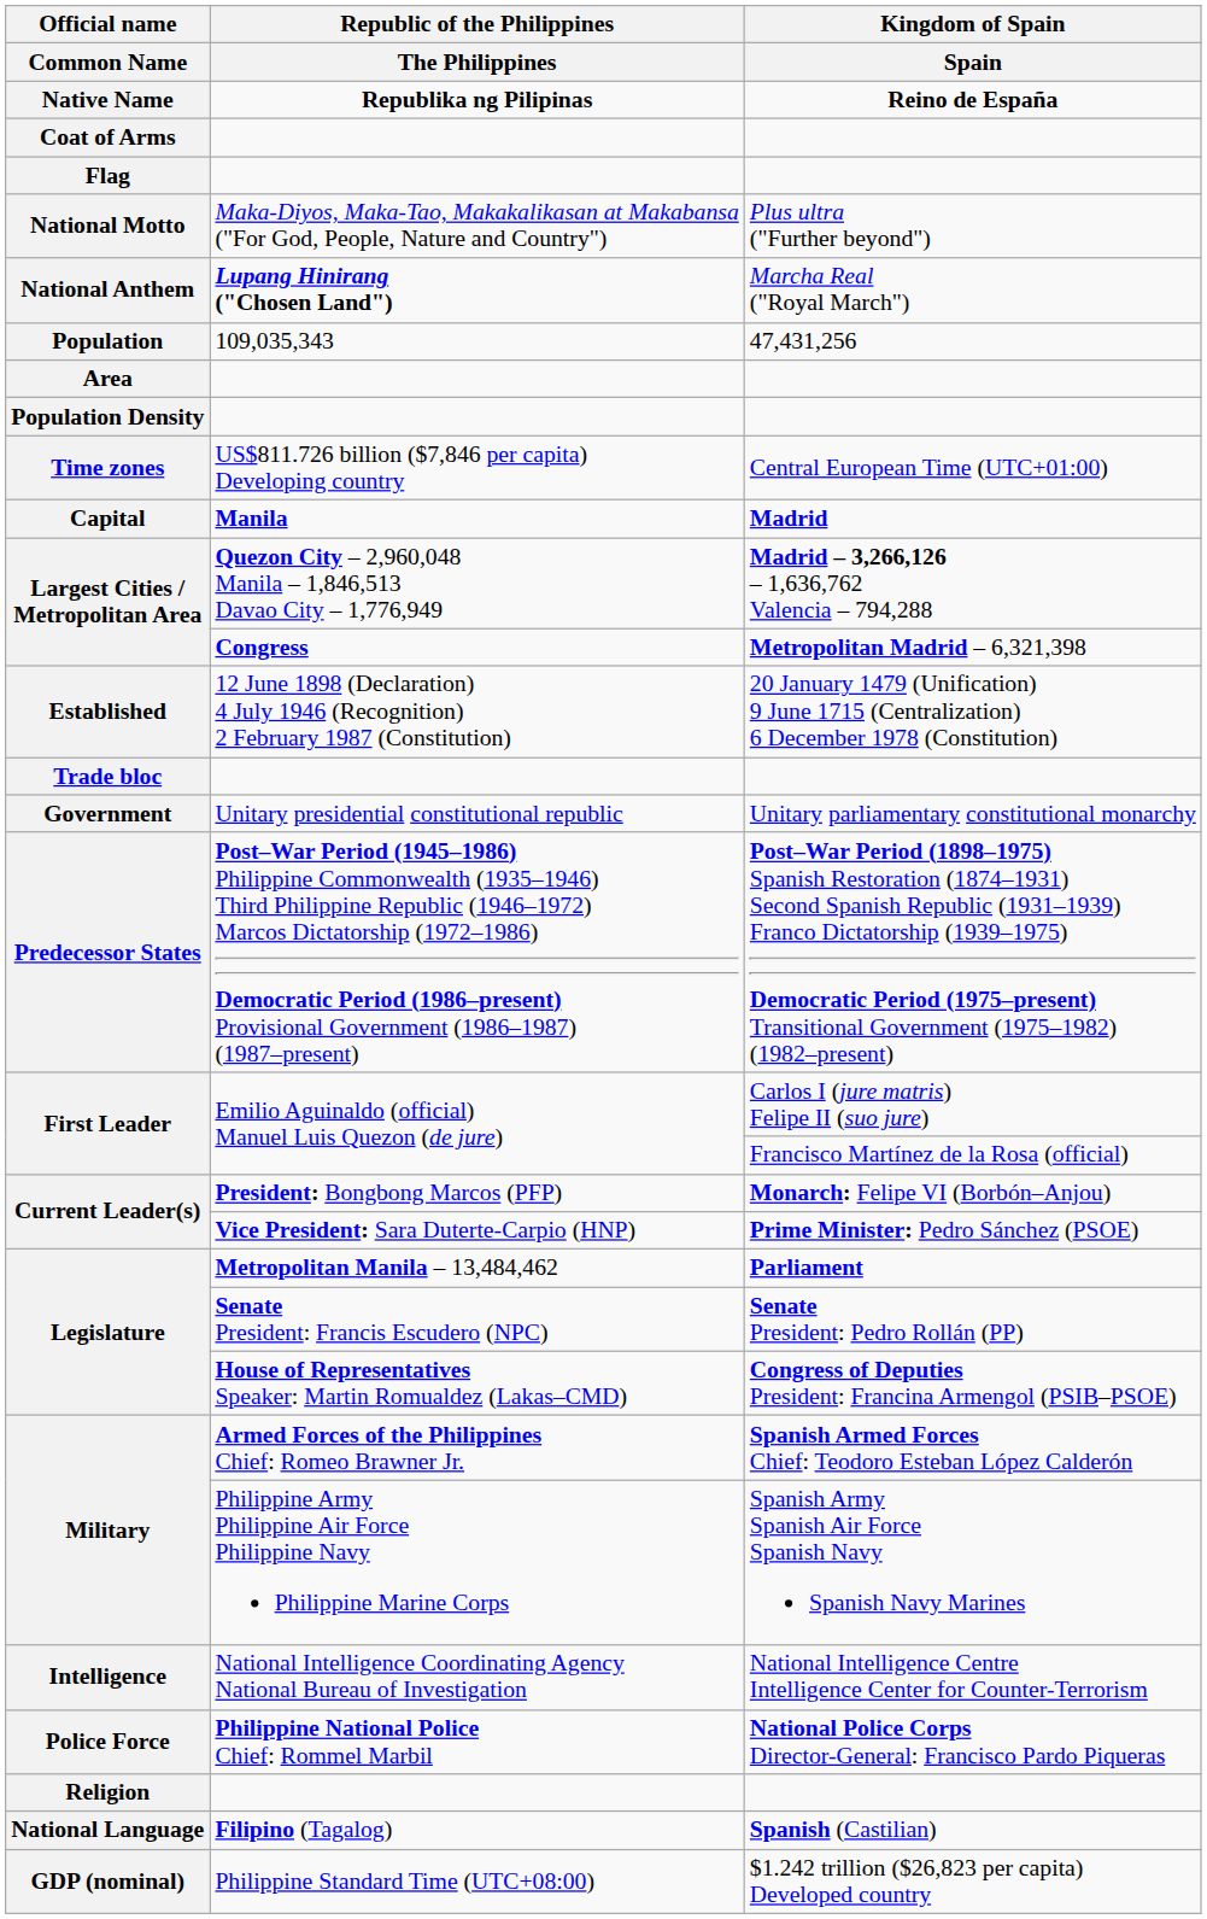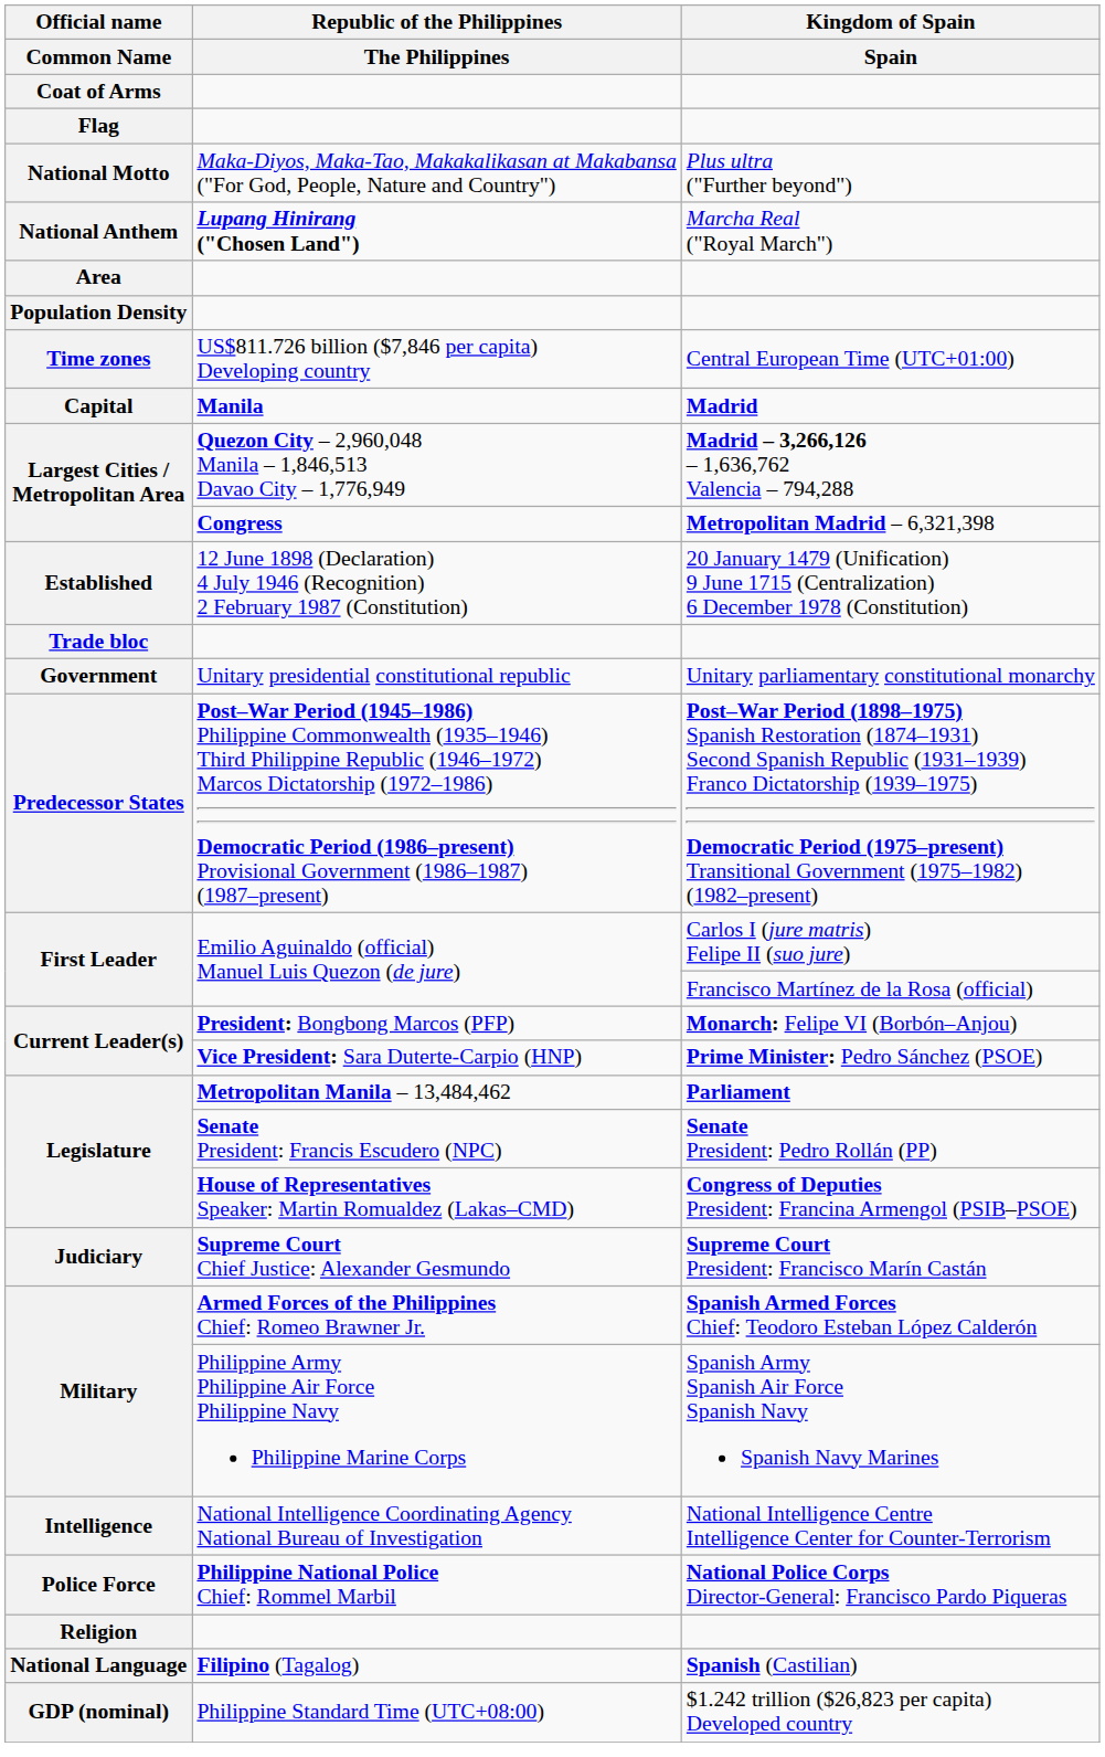- row: Native Name | Republika ng Pilipinas | Reino de España
- row: Population | 109,035,343 | 47,431,256
+ row: Judiciary | Supreme Court Chief Justice: Alexander Gesmundo | Supreme Court President: Francisco Marín Castán
